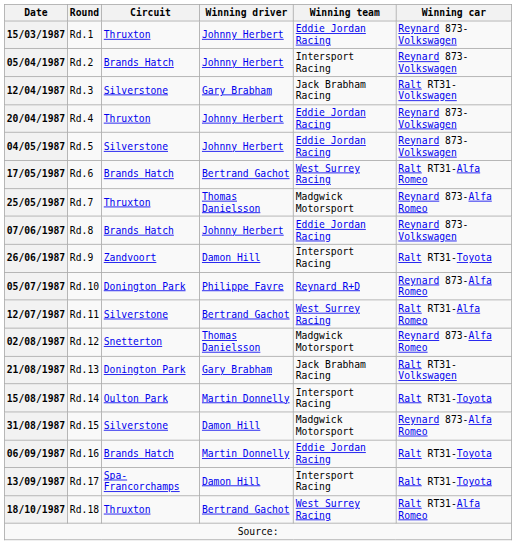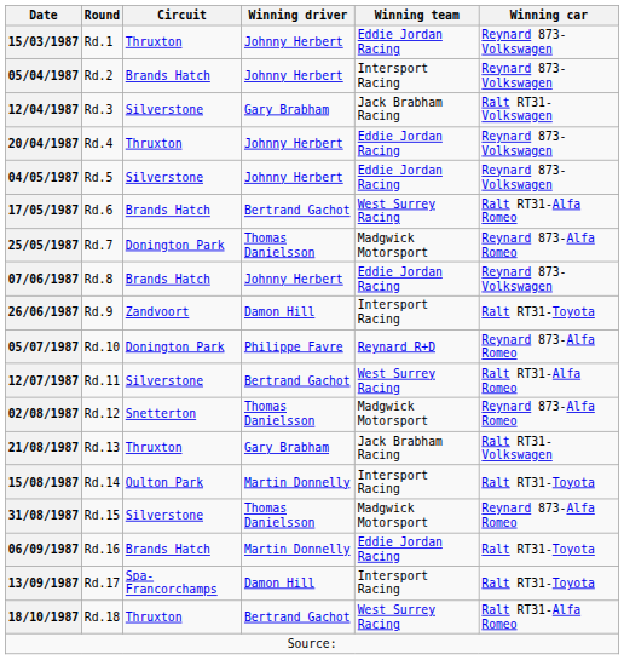25/05/1987 | Circuit: Thruxton -> Donington Park
21/08/1987 | Circuit: Donington Park -> Thruxton
31/08/1987 | Winning driver: Damon Hill -> Thomas Danielsson
